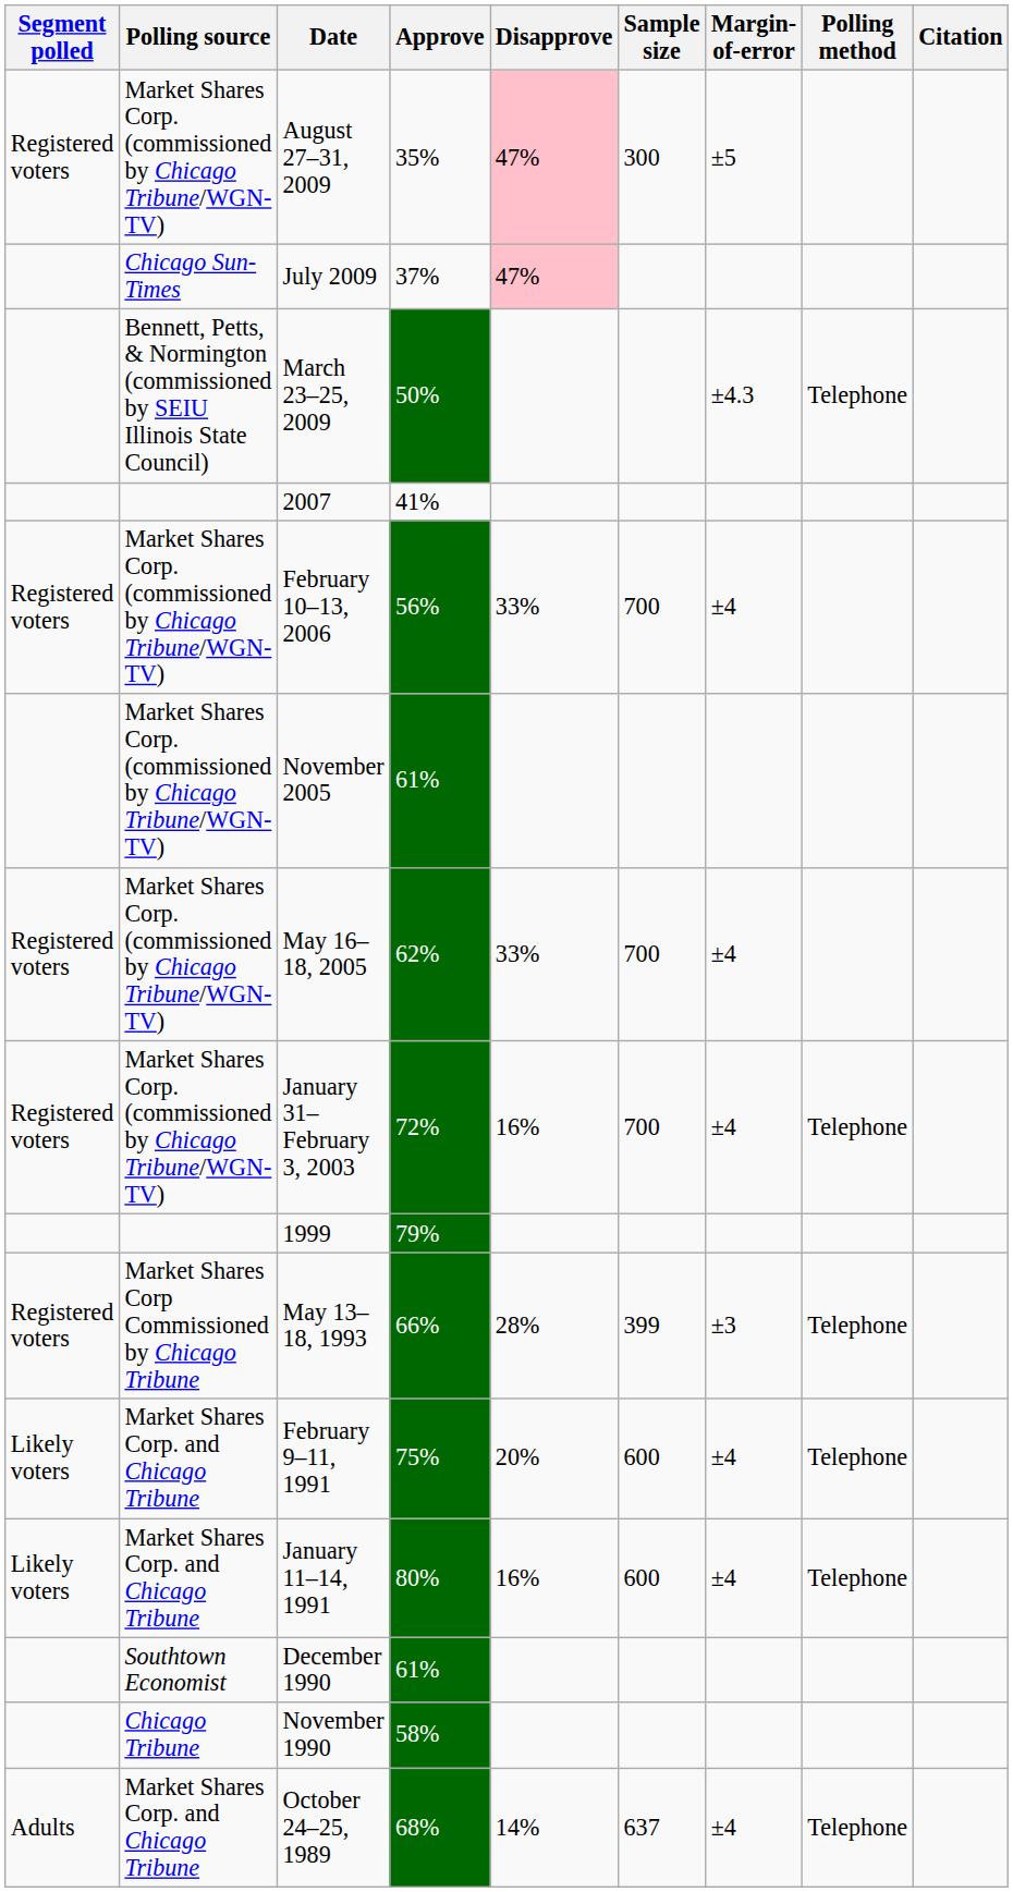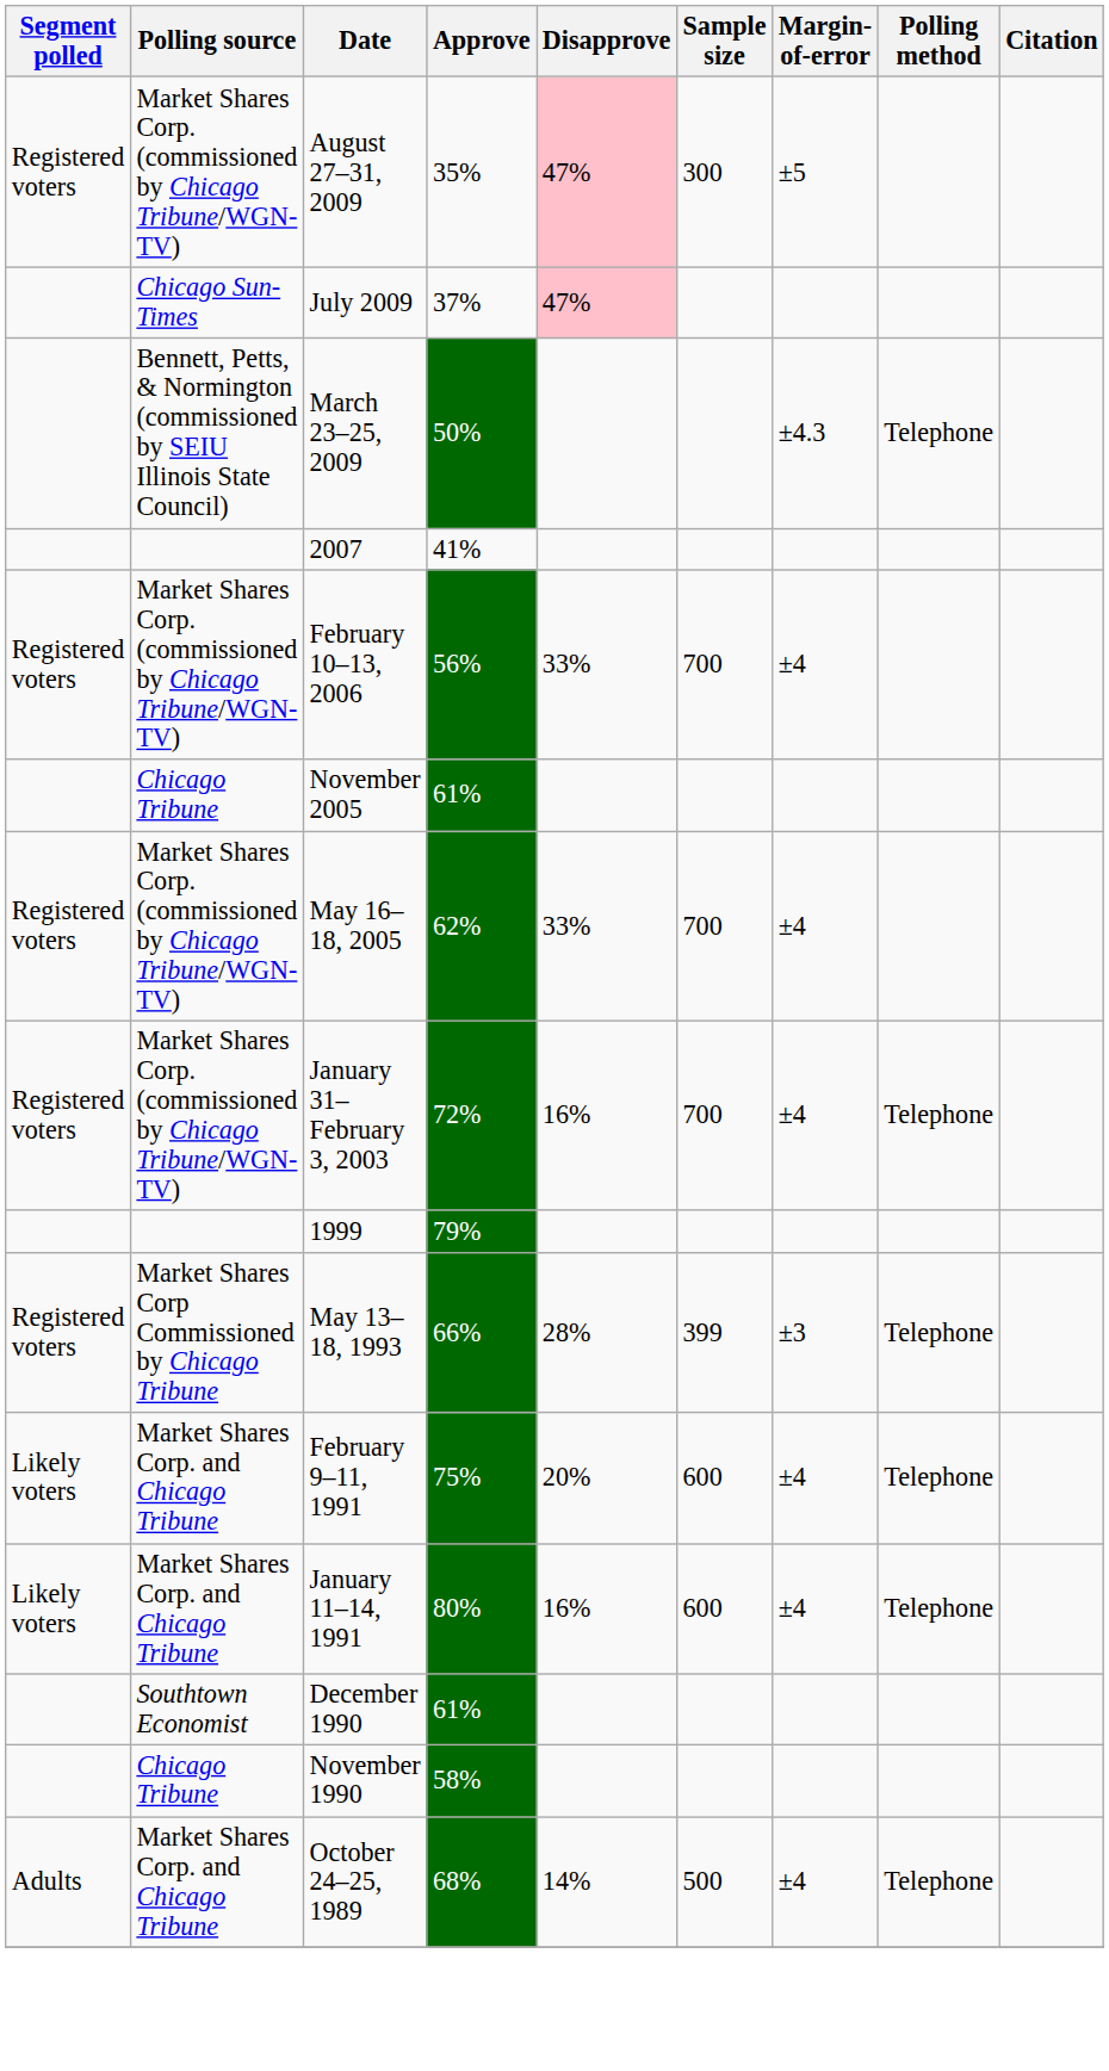November 2005 | Polling source: Market Shares Corp. (commissioned by Chicago Tribune/WGN-TV) -> Chicago Tribune
October 24–25, 1989 | Sample size: 637 -> 500
